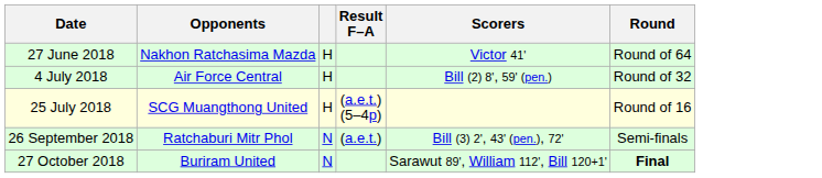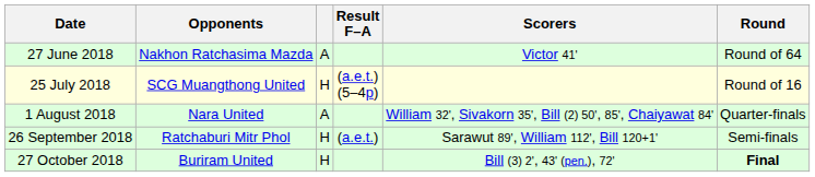27 June 2018 | column 3: H -> A
- row: 4 July 2018 | Air Force Central | H | Bill (2) 8', 59' (pen.) | Round of 32
+ row: 1 August 2018 | Nara United | A | William 32', Sivakorn 35', Bill (2) 50', 85', Chaiyawat 84' | Quarter-finals
26 September 2018 | column 3: N -> H
26 September 2018 | Scorers: Bill (3) 2', 43' (pen.), 72' -> Sarawut 89', William 112', Bill 120+1'
27 October 2018 | column 3: N -> H
27 October 2018 | Scorers: Sarawut 89', William 112', Bill 120+1' -> Bill (3) 2', 43' (pen.), 72'
